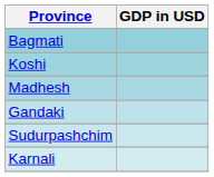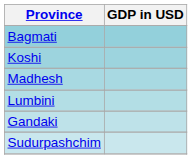+ row: Lumbini
- row: Karnali
